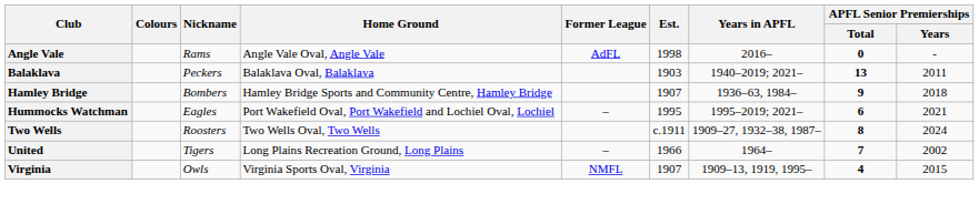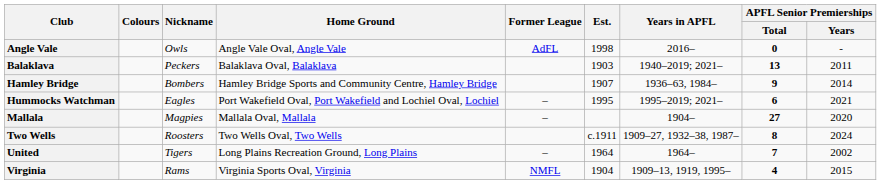Angle Vale | Nickname: Rams -> Owls
Hamley Bridge | APFL Senior Premierships / Years: 2018 -> 2014
+ row: Mallala | Magpies | Mallala Oval, Mallala | – | 1904– | 27 | 2020
United | Est.: 1966 -> 1964
Virginia | Nickname: Owls -> Rams
Virginia | Est.: 1907 -> 1904
